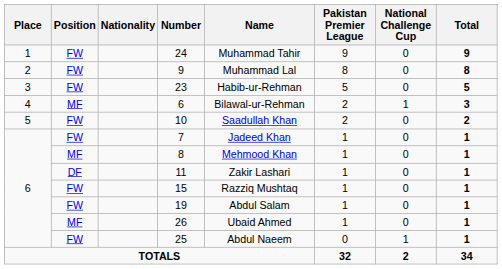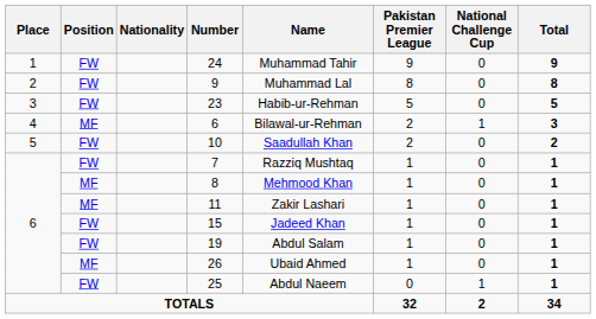7 | Name: Jadeed Khan -> Razziq Mushtaq
11 | Position: DF -> MF
15 | Name: Razziq Mushtaq -> Jadeed Khan
